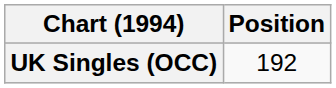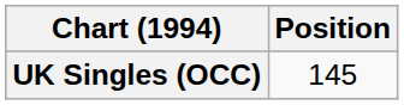UK Singles (OCC) | Position: 192 -> 145
